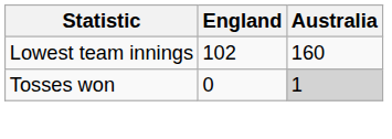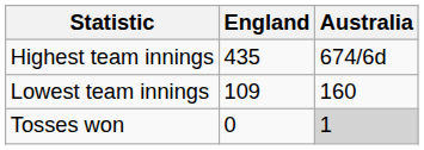+ row: Highest team innings | 435 | 674/6d
Lowest team innings | England: 102 -> 109
